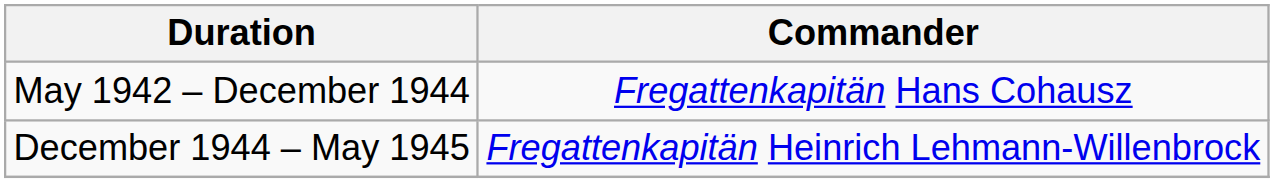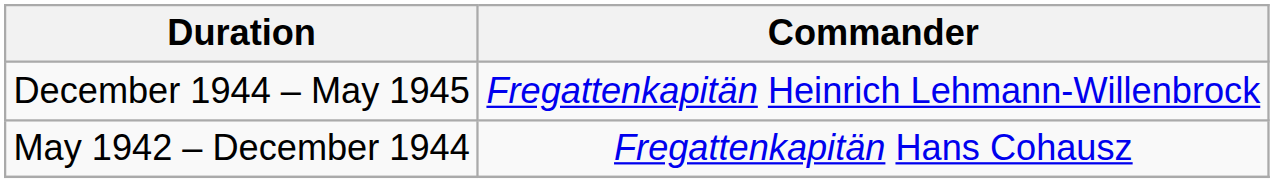rows swapped: May 1942 – December 1944 <-> December 1944 – May 1945
